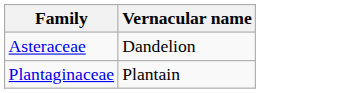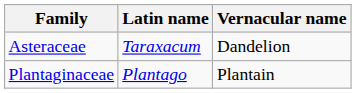+ column: Latin name | Taraxacum | Plantago
